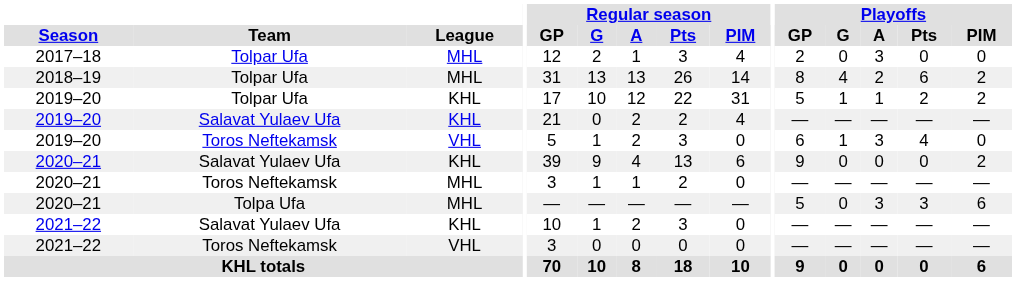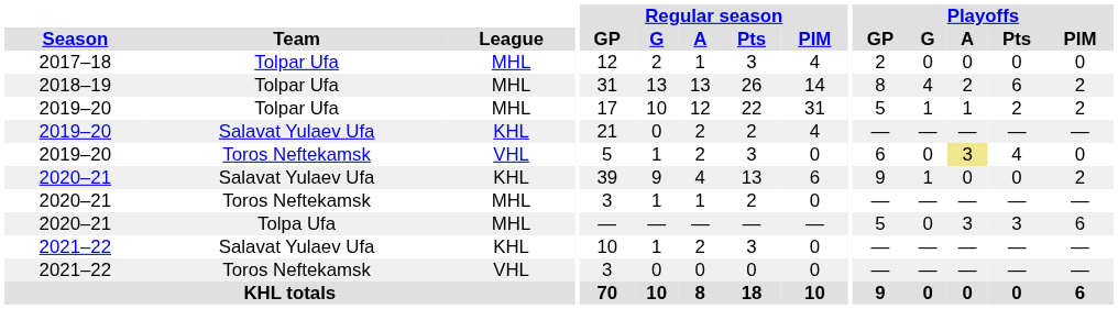2017–18 | Playoffs / A: 3 -> 0
2019–20 / Tolpar Ufa | League: KHL -> MHL
2019–20 / Toros Neftekamsk | Playoffs / G: 1 -> 0
2019–20 / Toros Neftekamsk | Playoffs / A: no background -> khaki background
2020–21 / Salavat Yulaev Ufa | Playoffs / G: 0 -> 1
